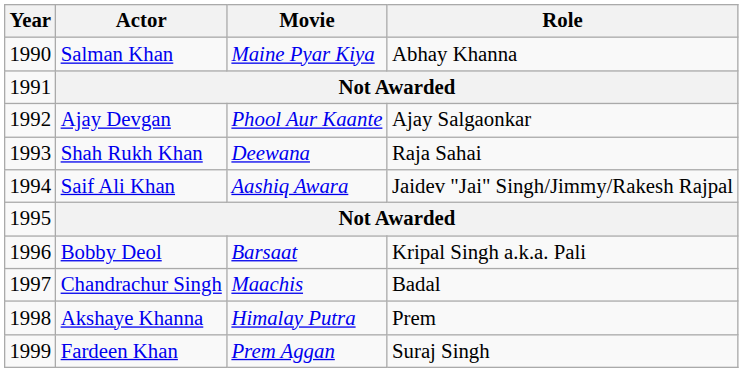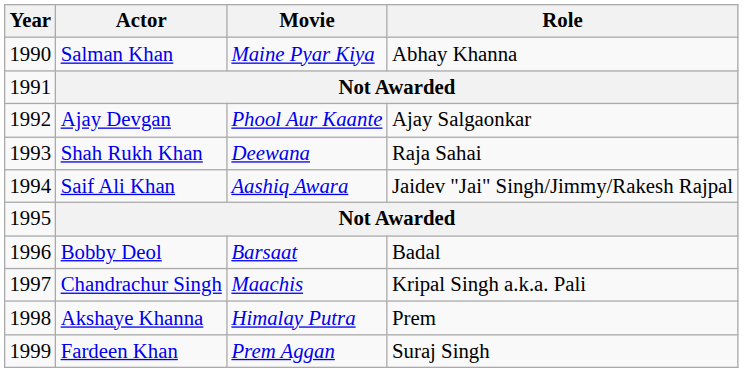Bobby Deol | Role: Kripal Singh a.k.a. Pali -> Badal
Chandrachur Singh | Role: Badal -> Kripal Singh a.k.a. Pali
